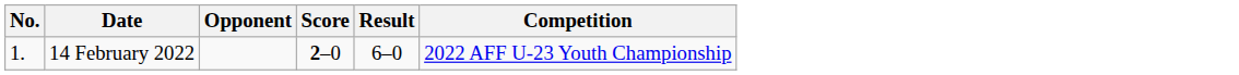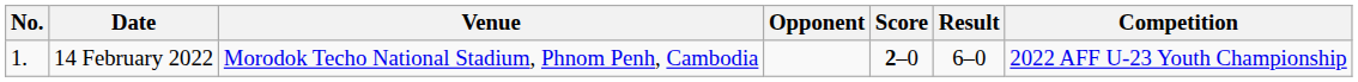+ column: Venue | Morodok Techo National Stadium, Phnom Penh, Cambodia
